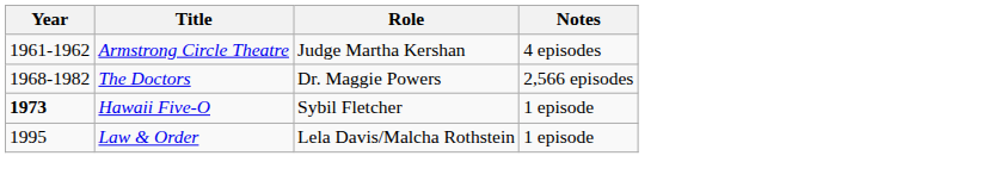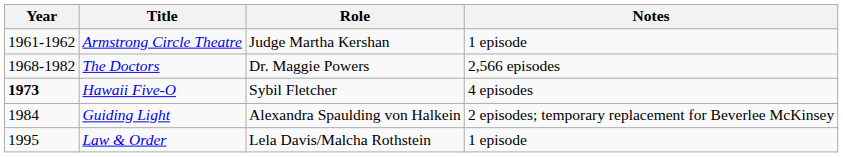Armstrong Circle Theatre | Notes: 4 episodes -> 1 episode
Hawaii Five-O | Notes: 1 episode -> 4 episodes
+ row: 1984 | Guiding Light | Alexandra Spaulding von Halkein | 2 episodes; temporary replacement for Beverlee McKinsey
